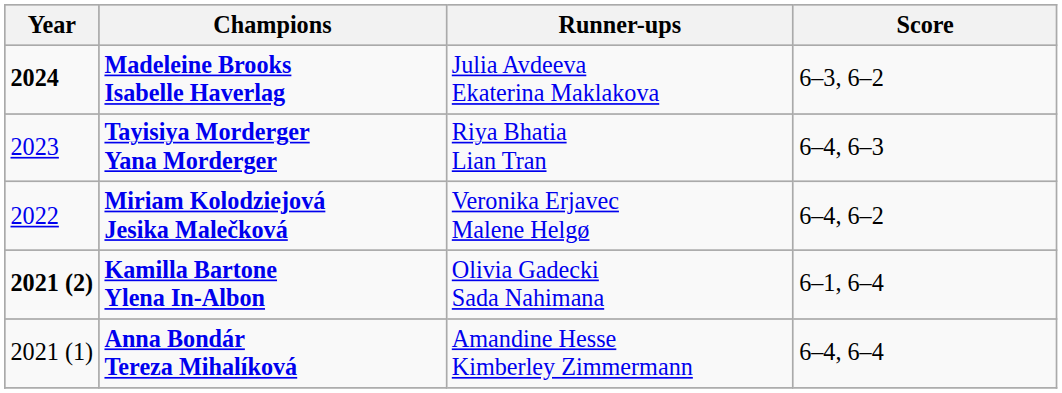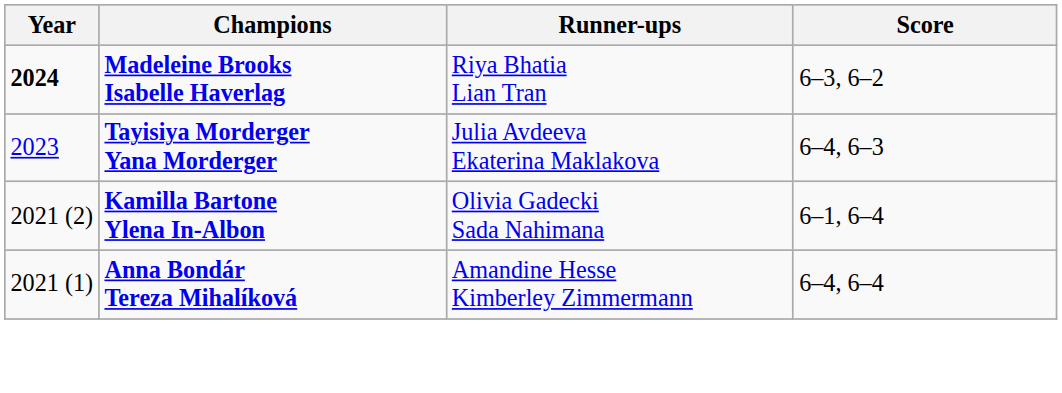Madeleine Brooks Isabelle Haverlag | Runner-ups: Julia Avdeeva Ekaterina Maklakova -> Riya Bhatia Lian Tran
Tayisiya Morderger Yana Morderger | Runner-ups: Riya Bhatia Lian Tran -> Julia Avdeeva Ekaterina Maklakova
- row: 2022 | Miriam Kolodziejová Jesika Malečková | Veronika Erjavec Malene Helgø | 6–4, 6–2
Kamilla Bartone Ylena In-Albon | Year: bold -> normal
